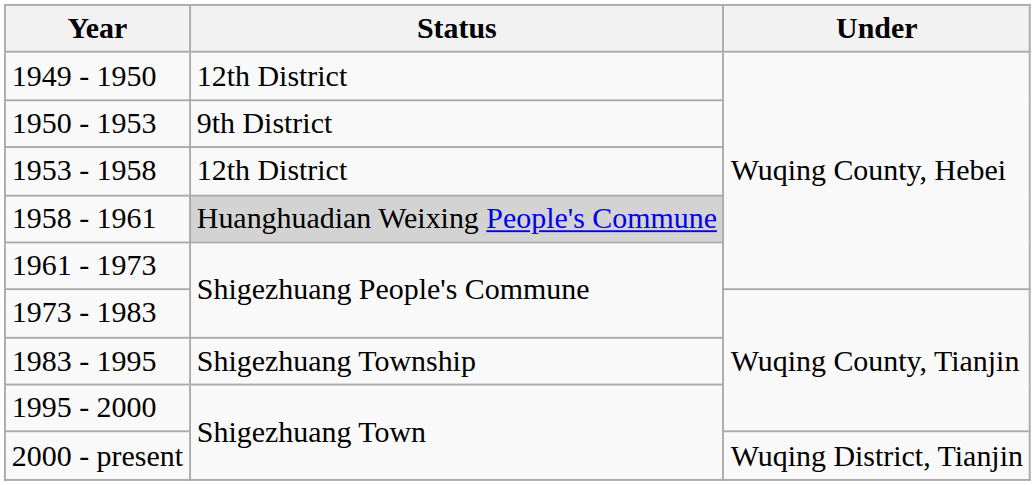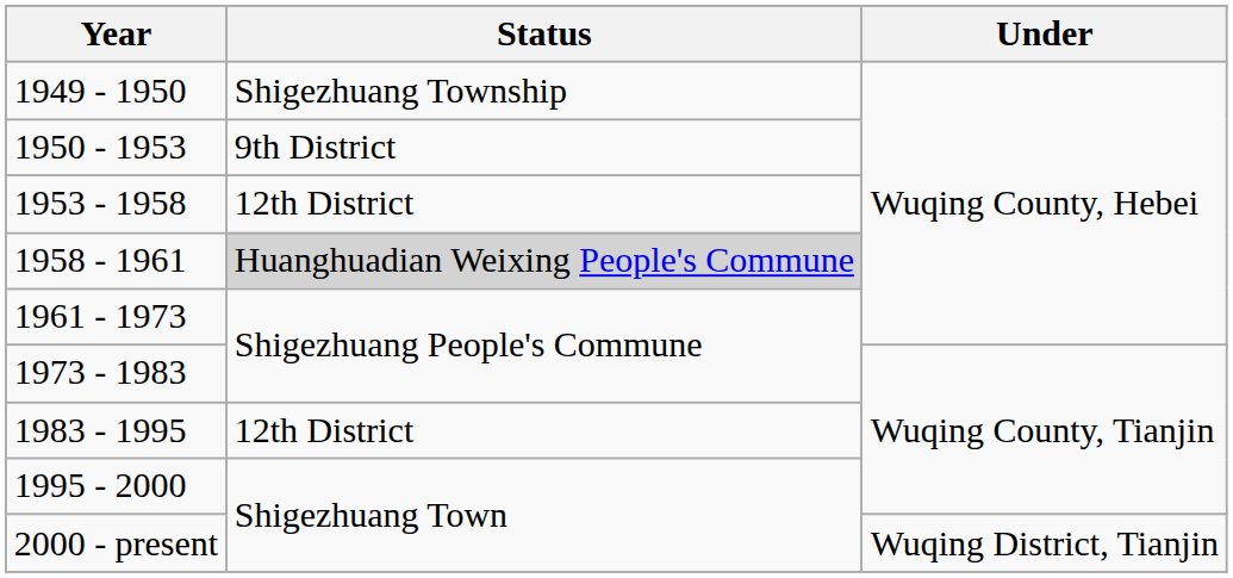1949 - 1950 | Status: 12th District -> Shigezhuang Township
1983 - 1995 | Status: Shigezhuang Township -> 12th District
